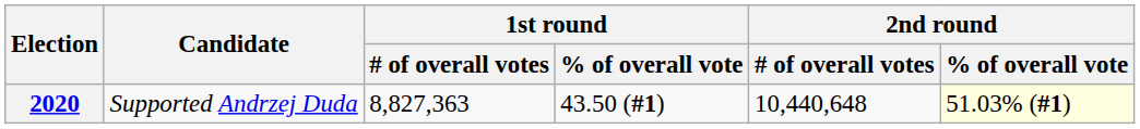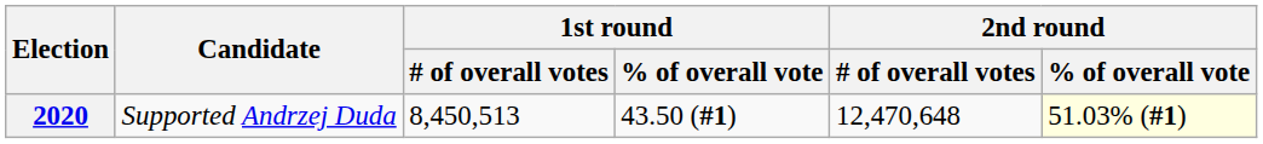2020 | 1st round / # of overall votes: 8,827,363 -> 8,450,513
2020 | 2nd round / # of overall votes: 10,440,648 -> 12,470,648
